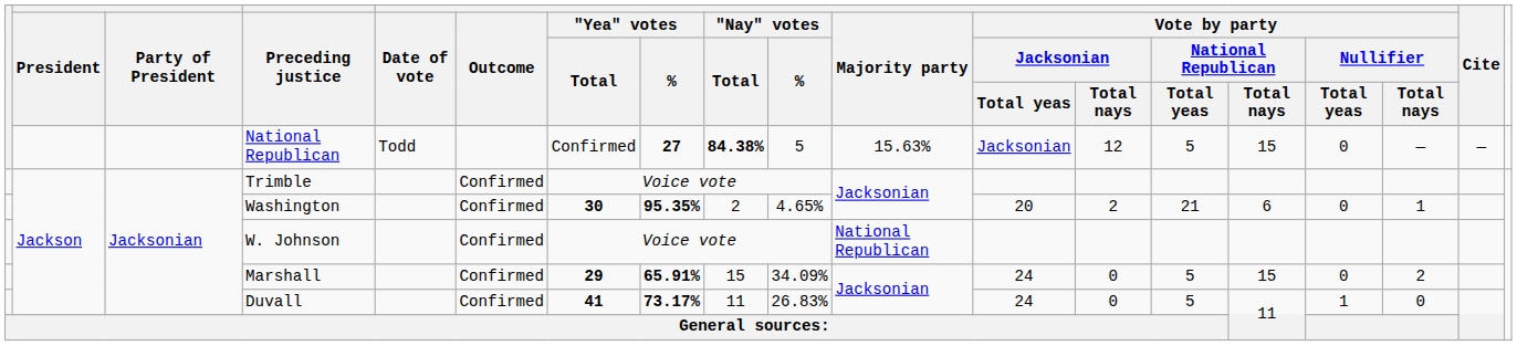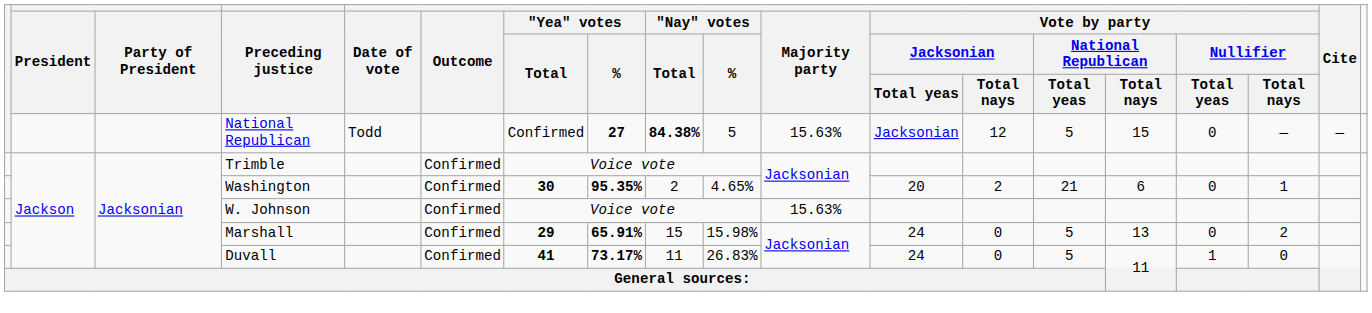W. Johnson | Majority party: National Republican -> 15.63%
Marshall | "Nay" votes / %: 34.09% -> 15.98%
Marshall | Vote by party / National Republican / Total nays: 15 -> 13
